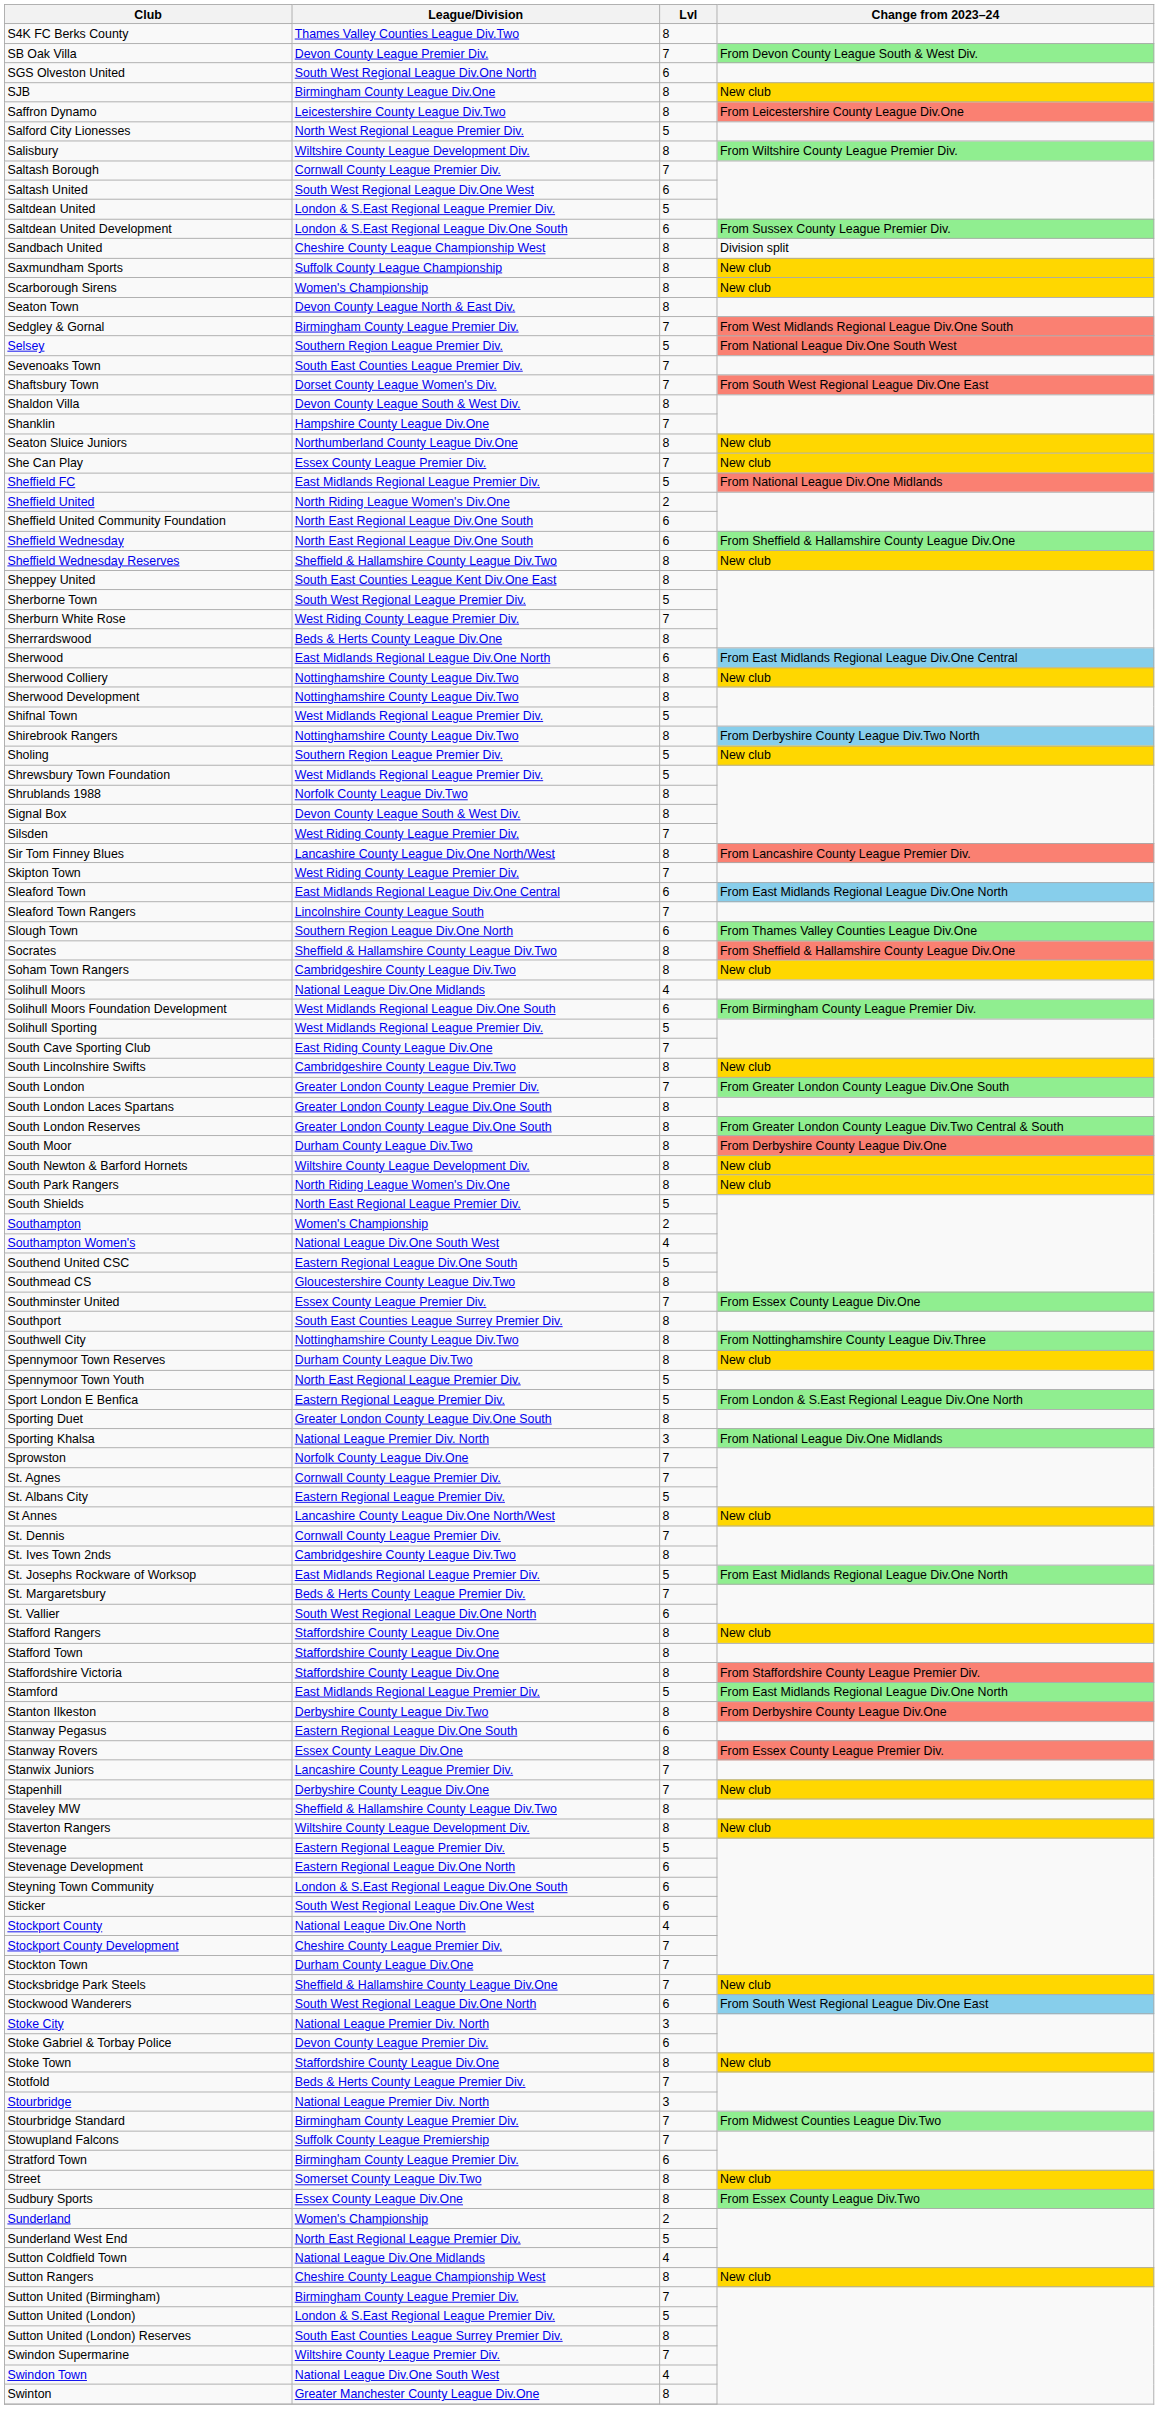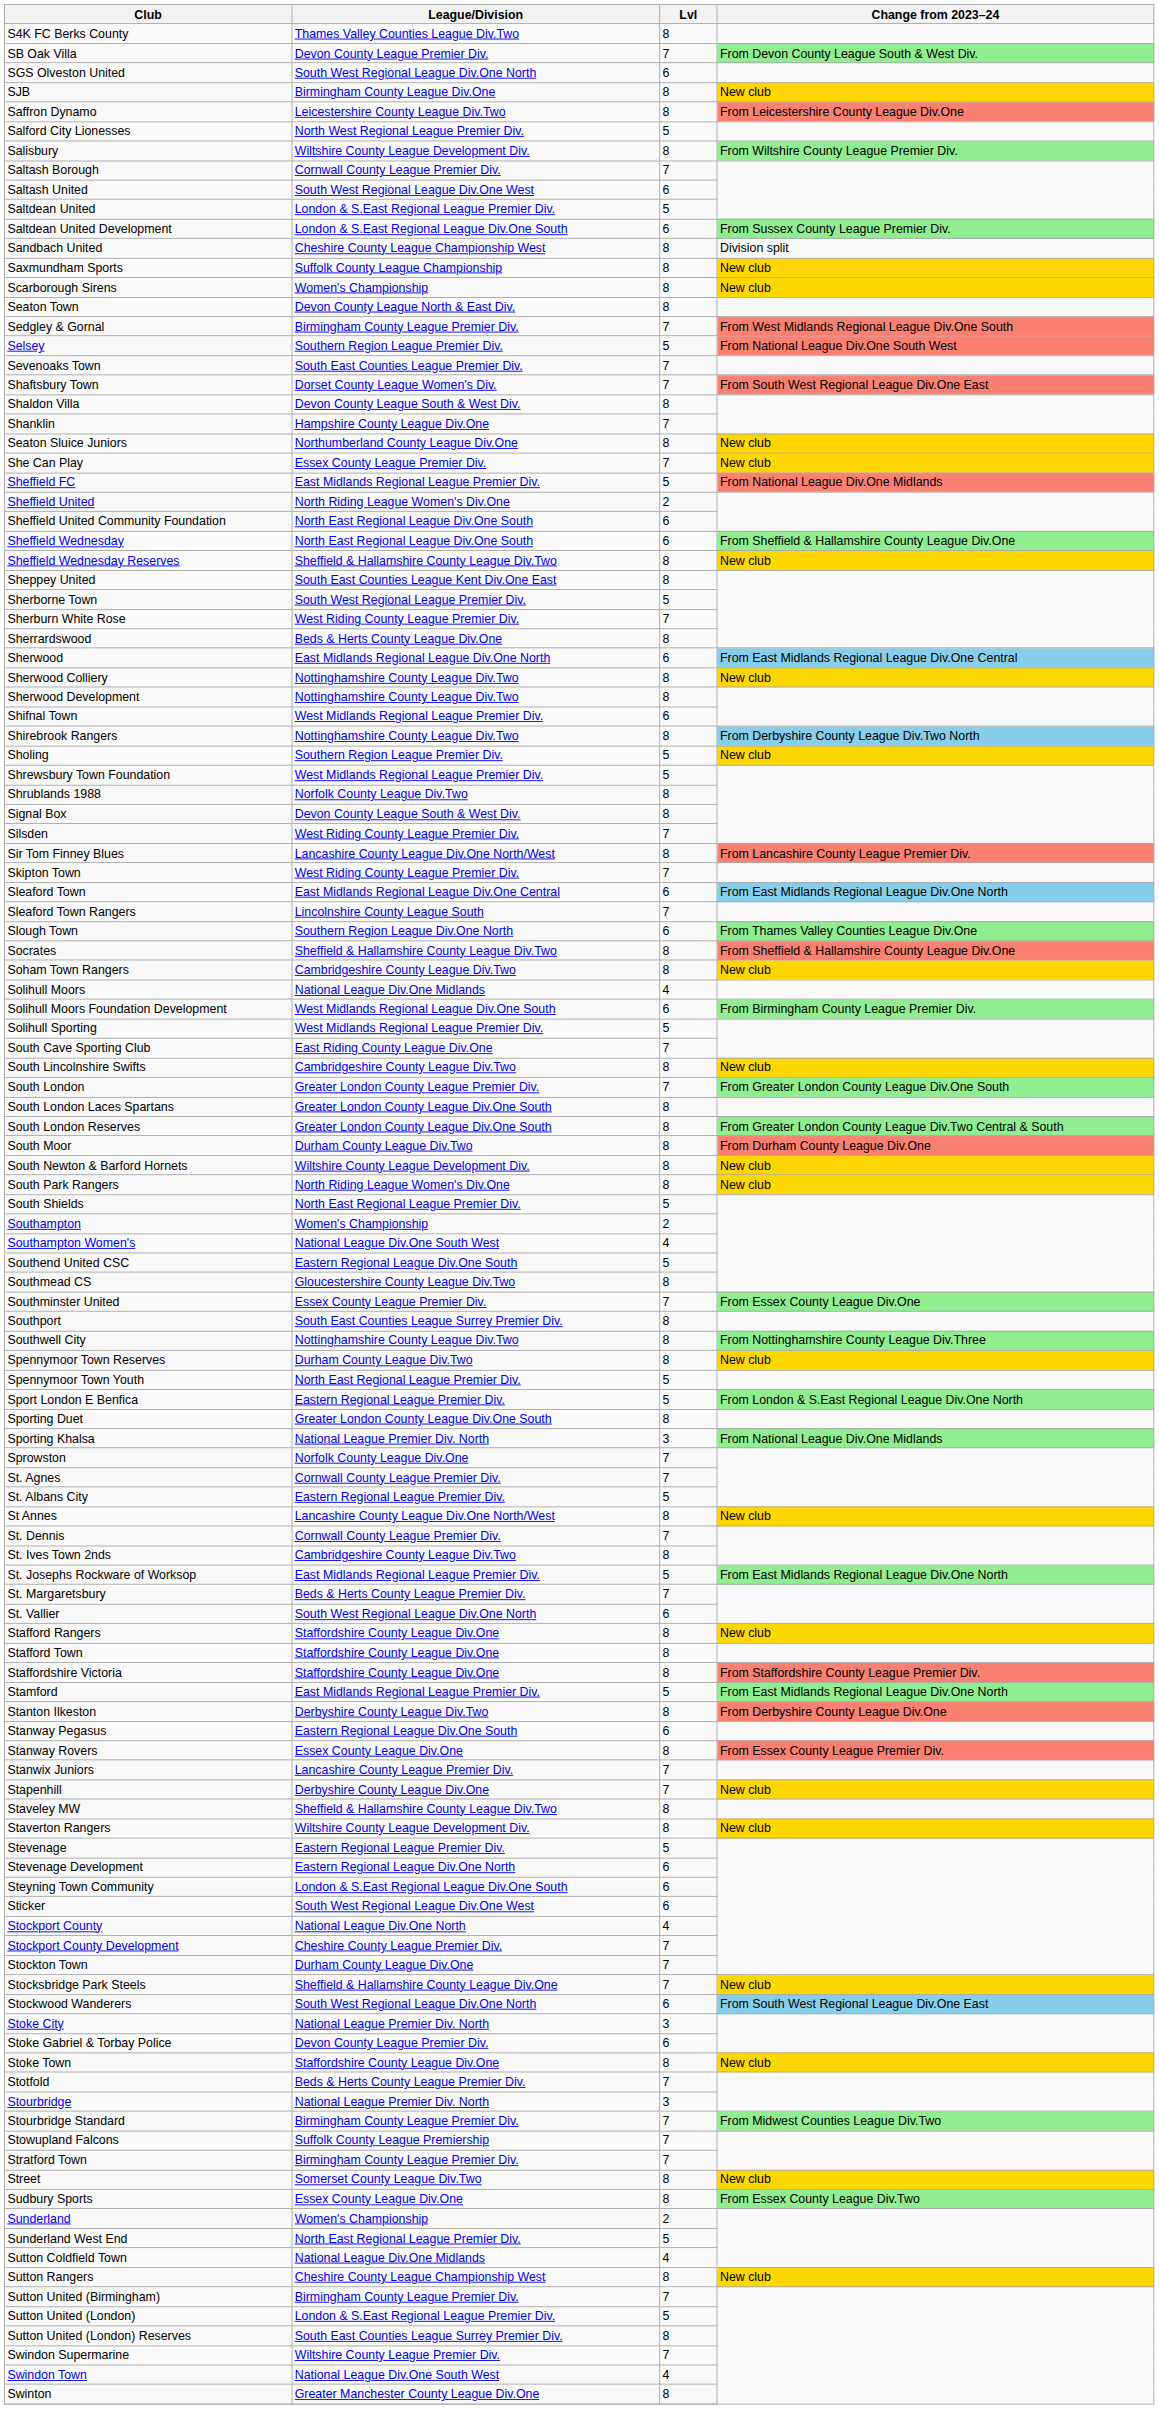Shifnal Town | Lvl: 5 -> 6
South Moor | Change from 2023–24: From Derbyshire County League Div.One -> From Durham County League Div.One
Stratford Town | Lvl: 6 -> 7
